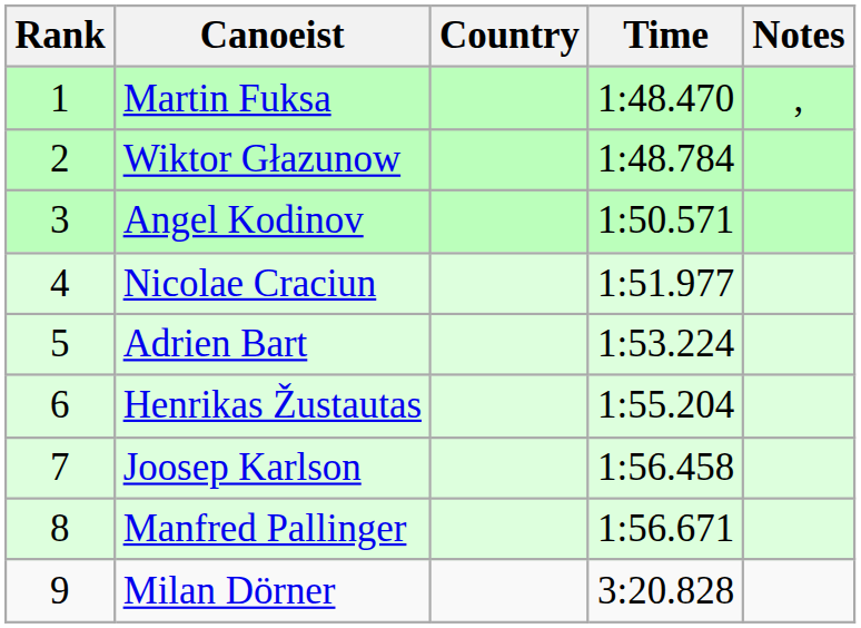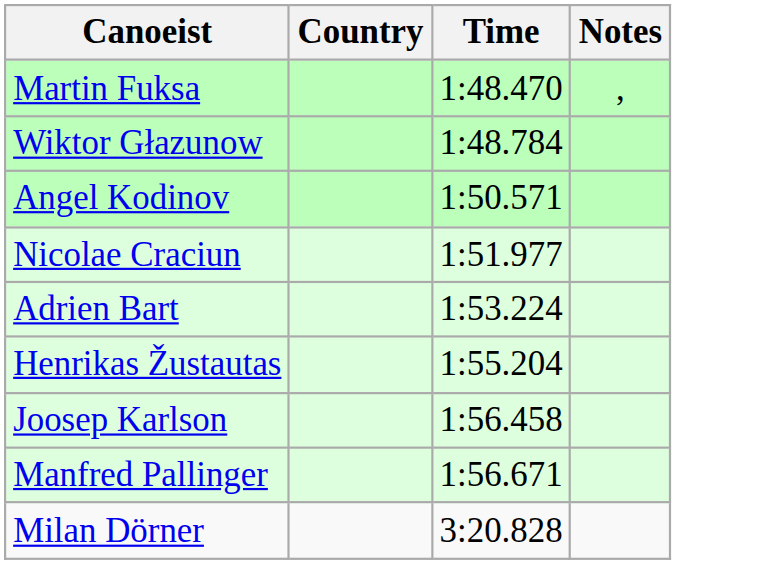- column: Rank | 1 | 2 | 3 | 4 | 5 | 6 | 7 | 8 | 9
